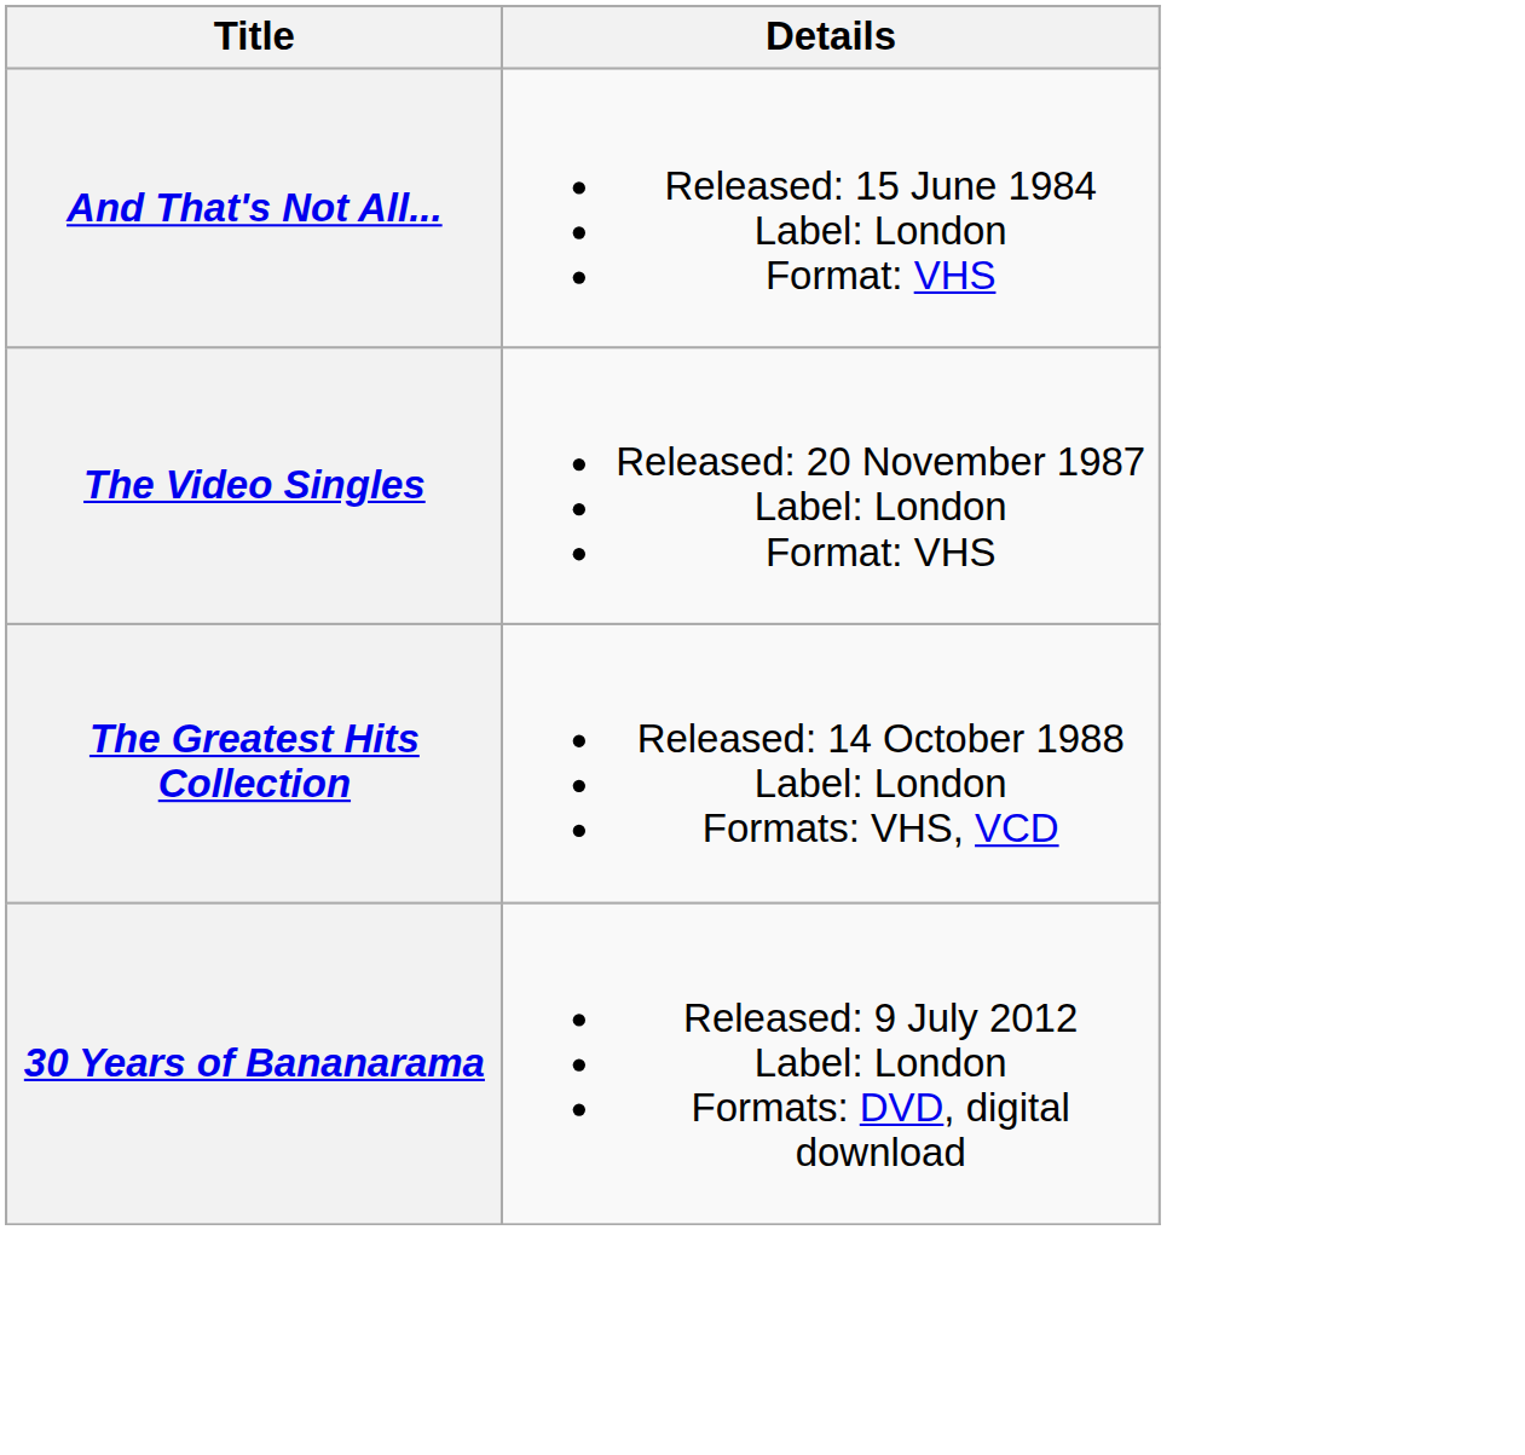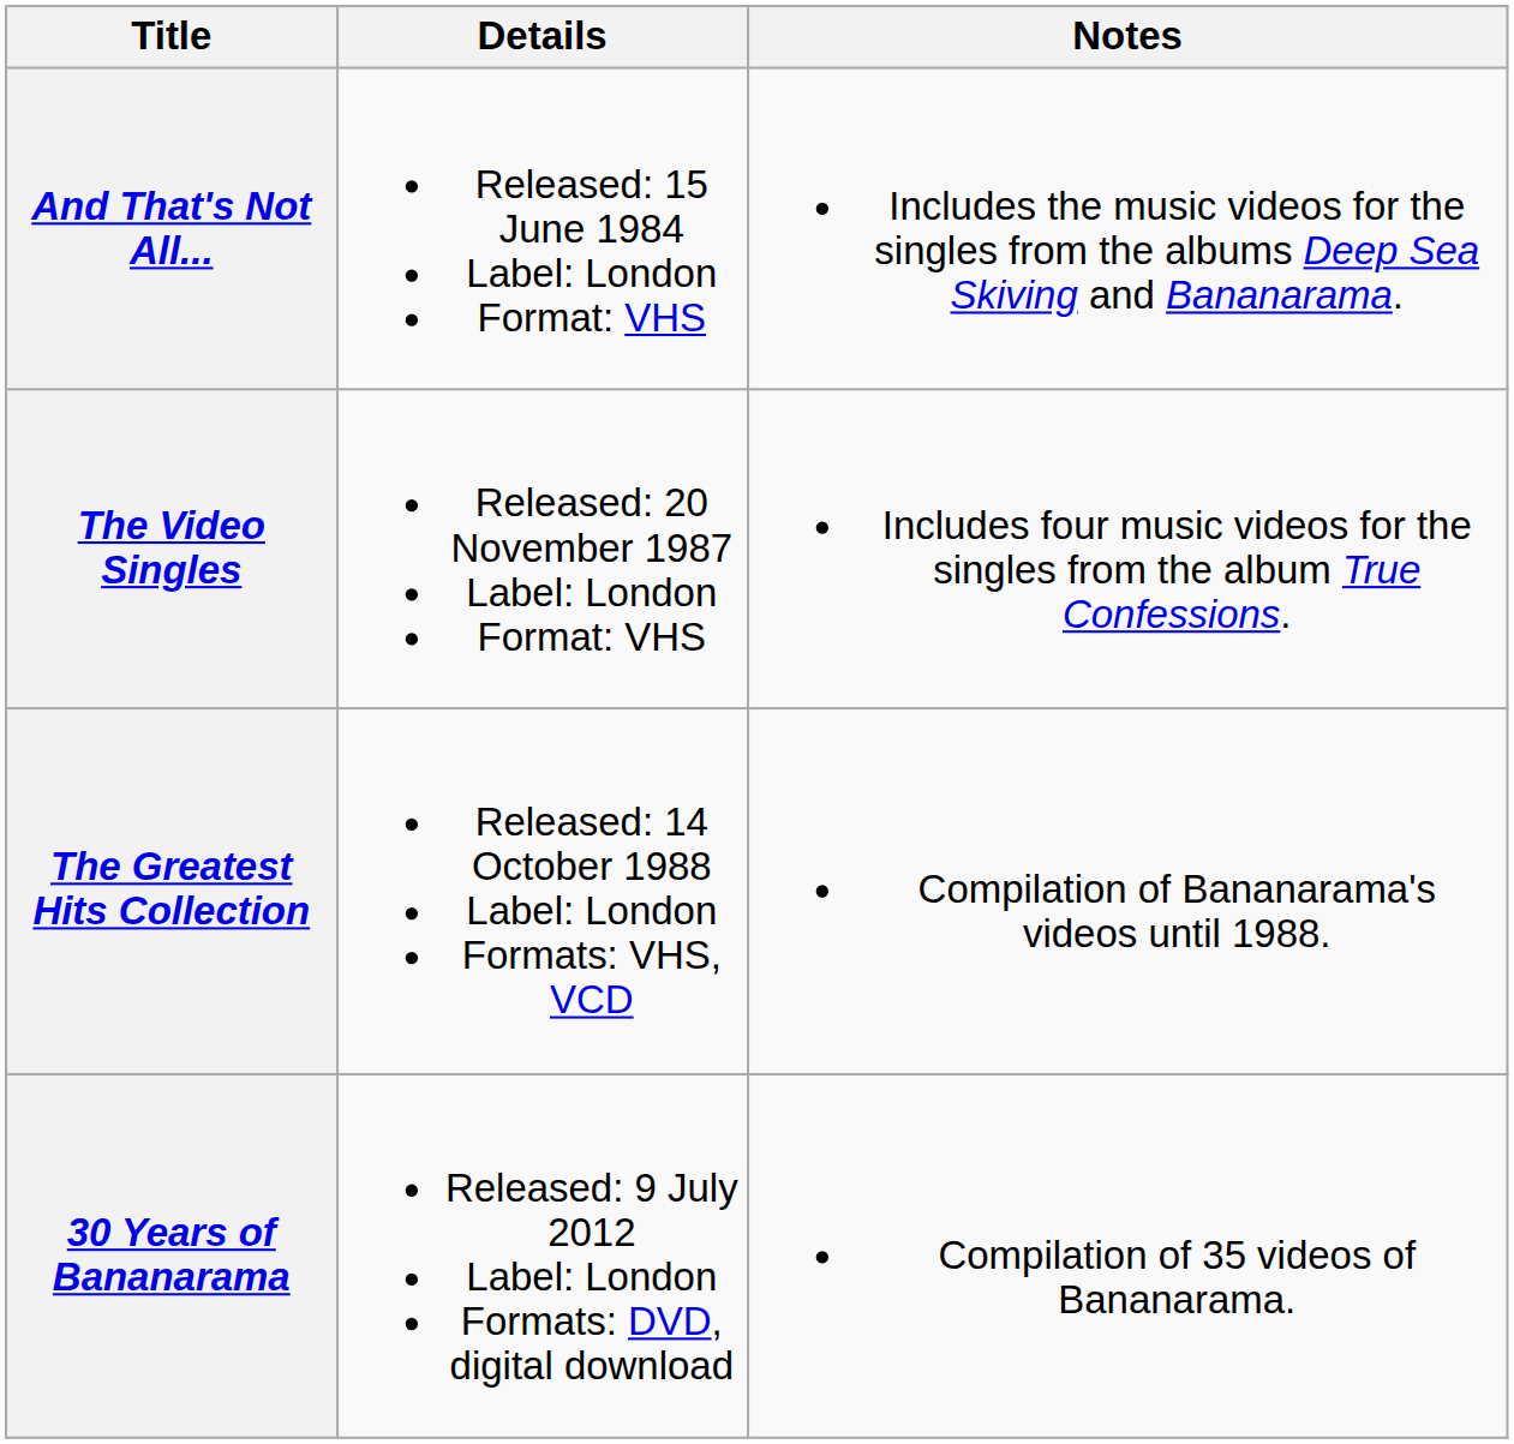+ column: Notes | Includes the music videos for the singles from the albums Deep Sea Skiving and Bananarama. | Includes four music videos for the singles from the album True Confessions. | Compilation of Bananarama's videos until 1988. | Compilation of 35 videos of Bananarama.
